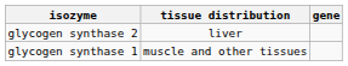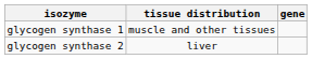rows swapped: glycogen synthase 1 <-> glycogen synthase 2
